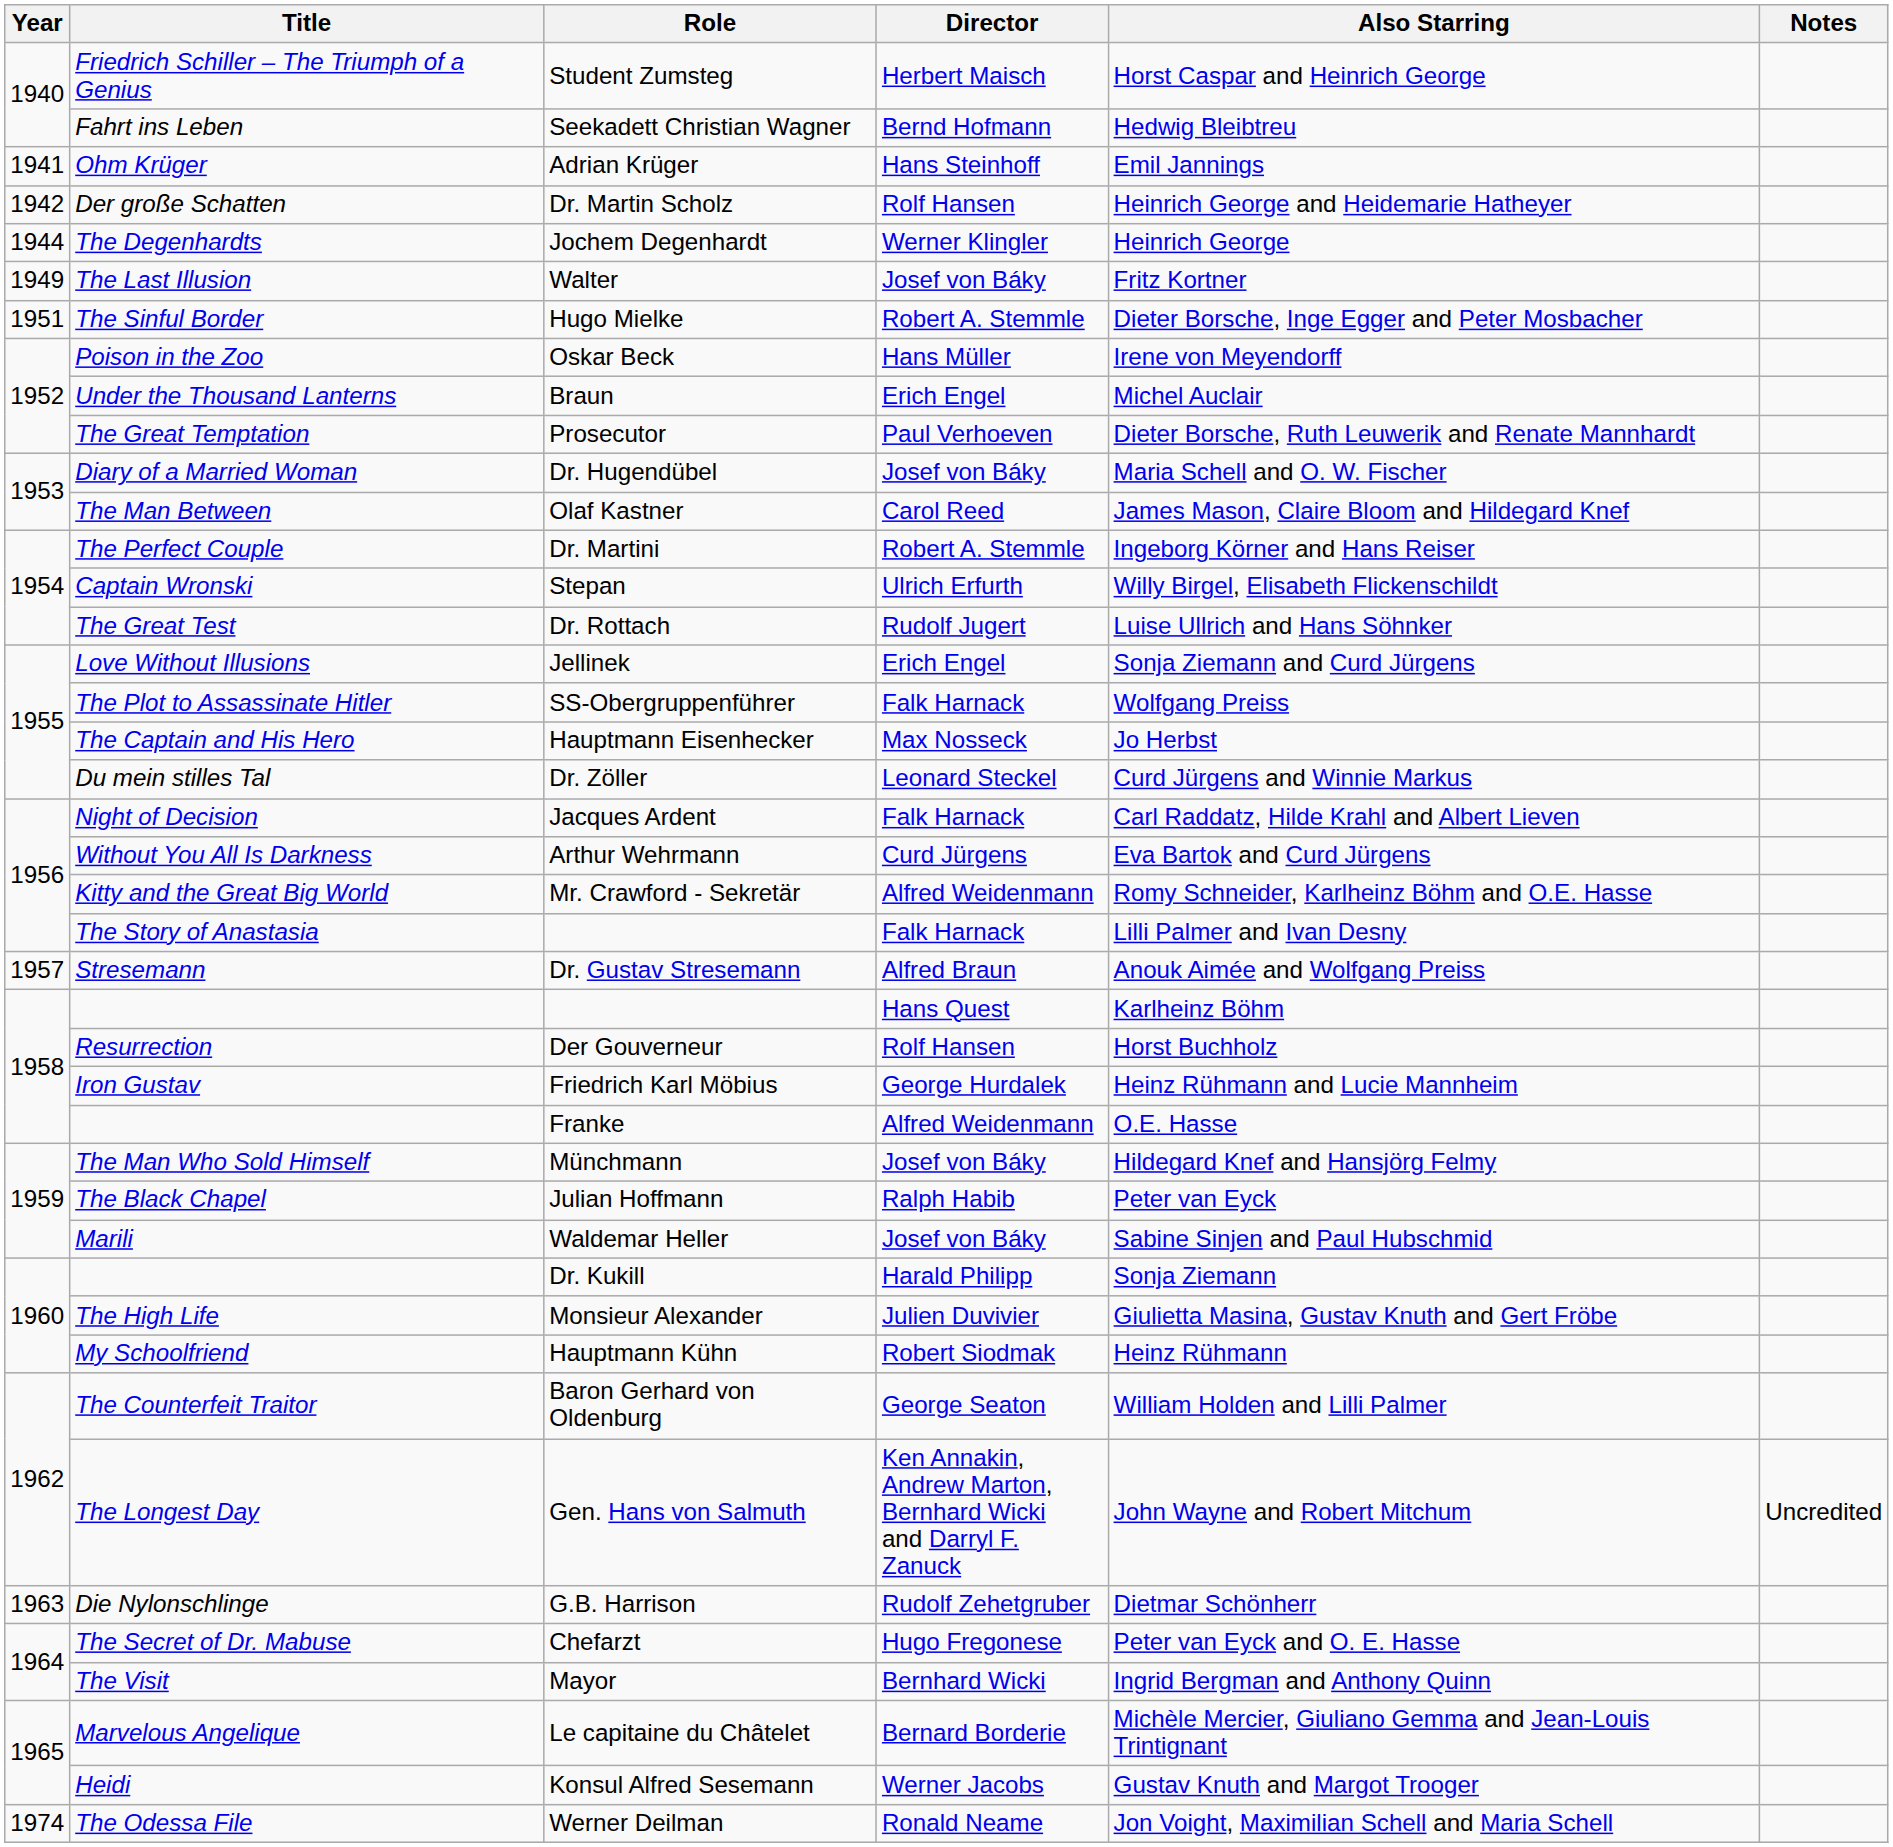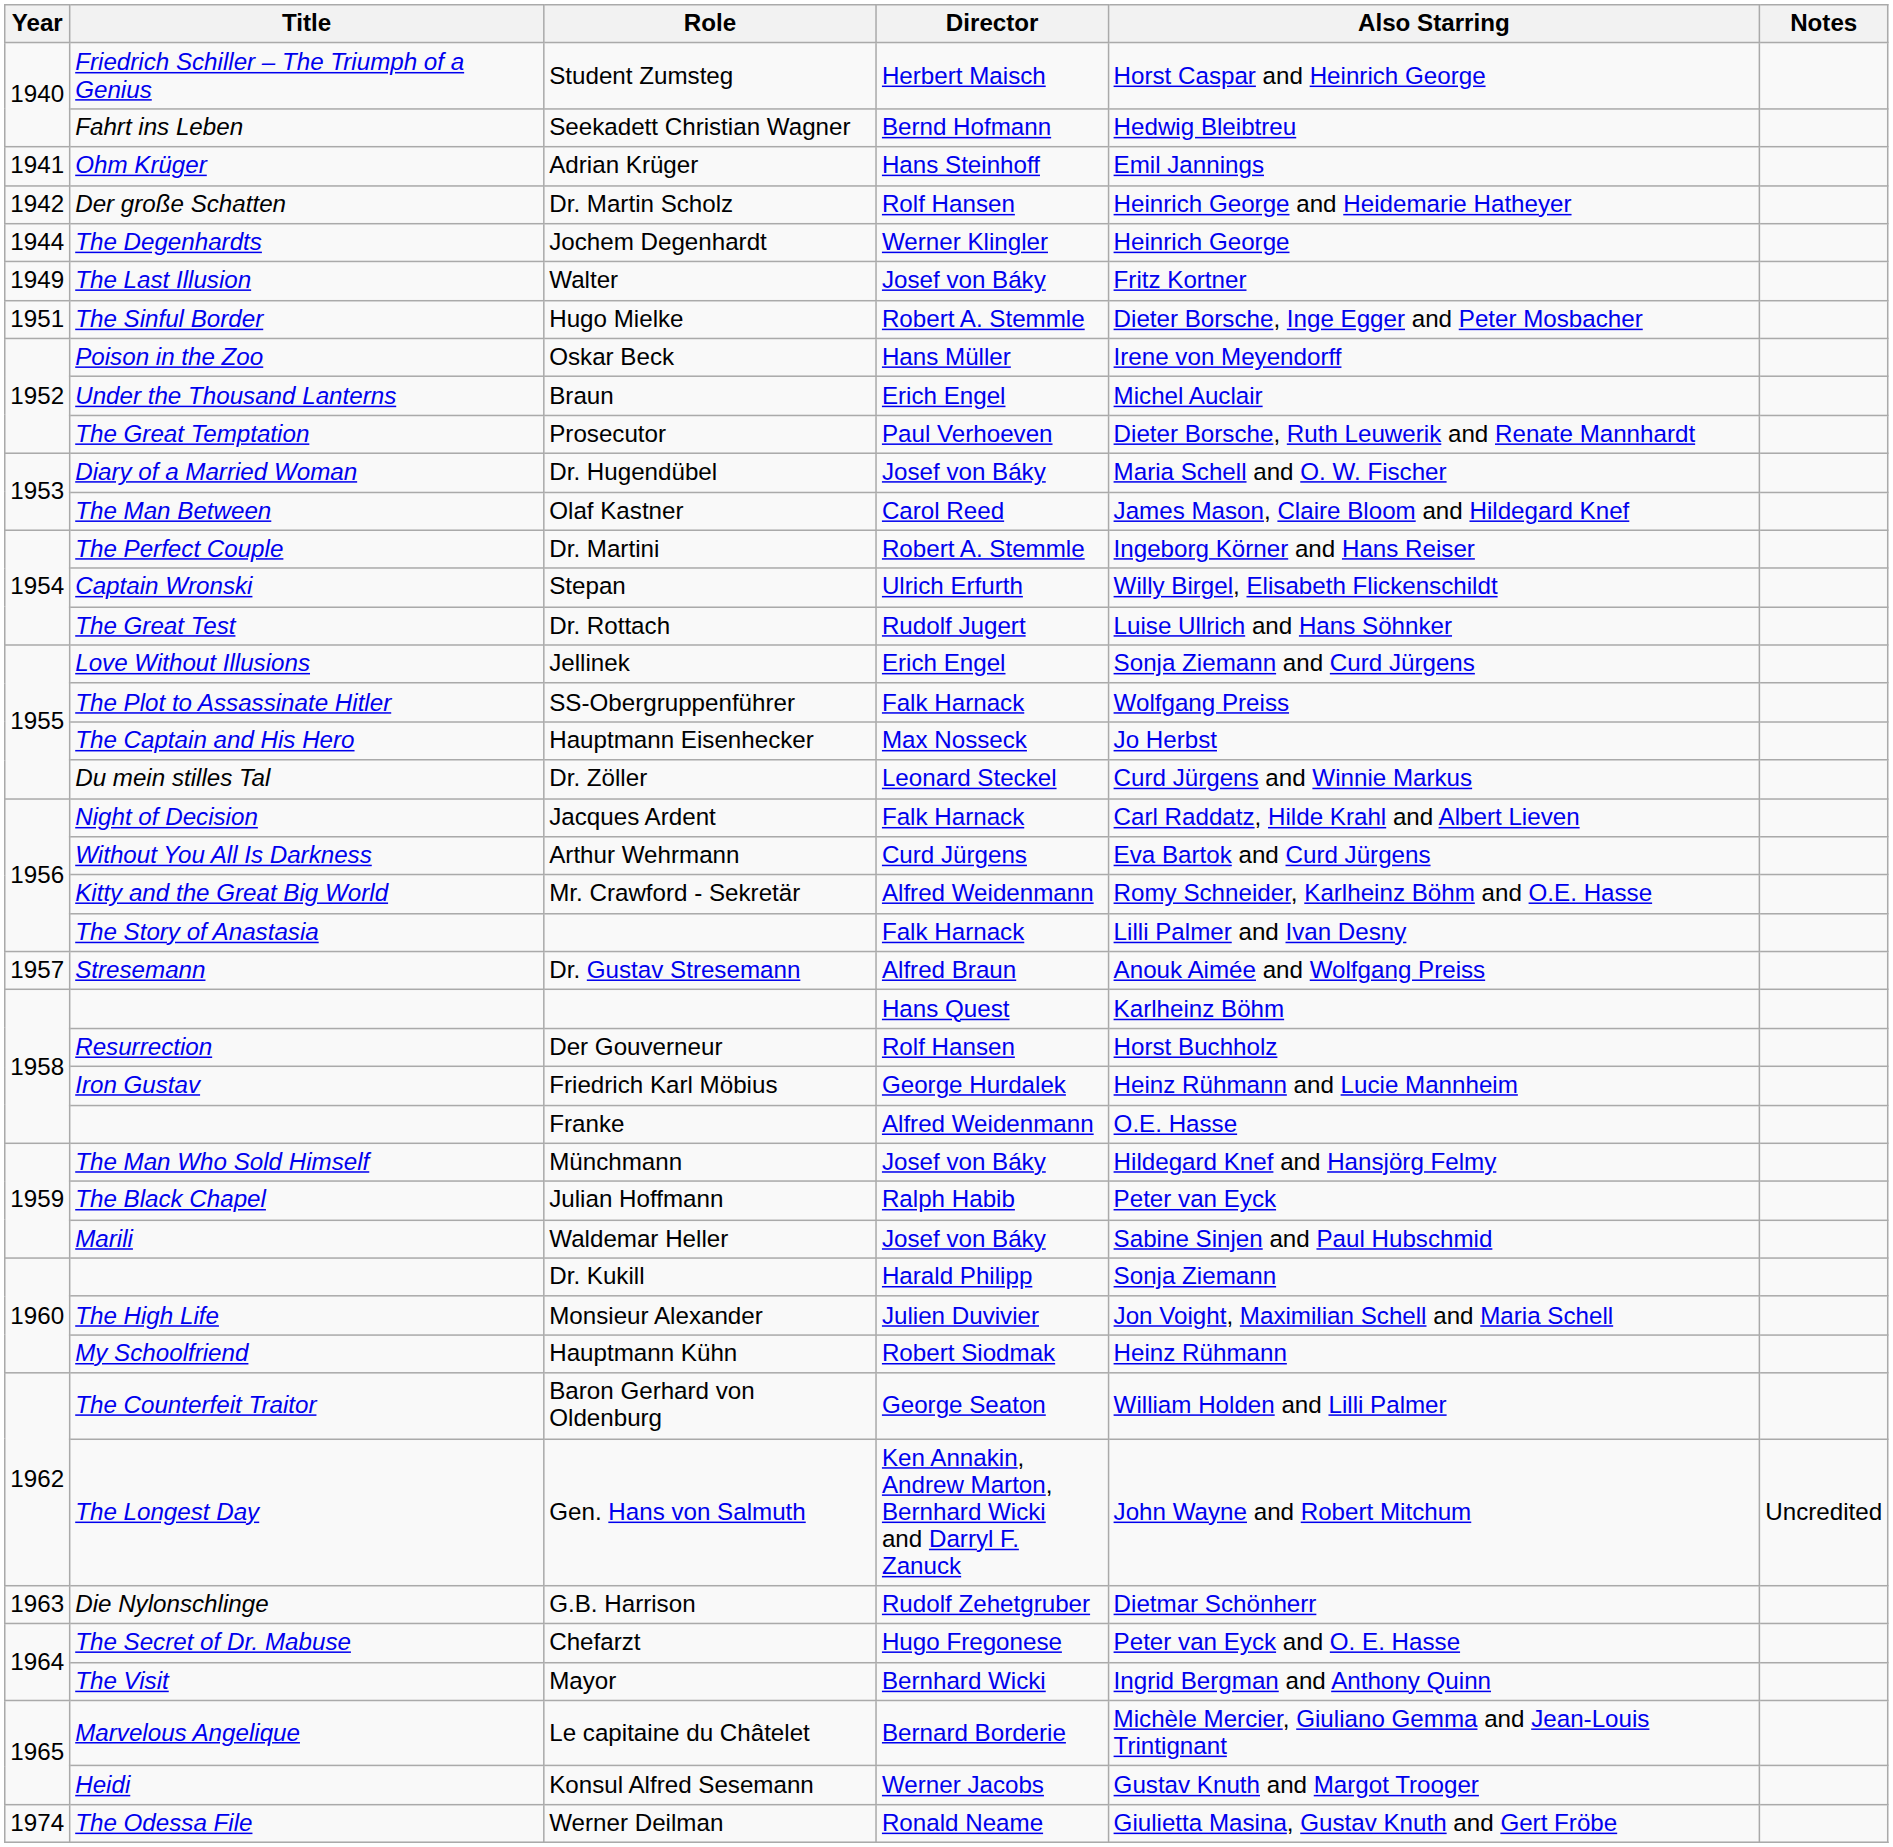Monsieur Alexander | Also Starring: Giulietta Masina, Gustav Knuth and Gert Fröbe -> Jon Voight, Maximilian Schell and Maria Schell
Werner Deilman | Also Starring: Jon Voight, Maximilian Schell and Maria Schell -> Giulietta Masina, Gustav Knuth and Gert Fröbe
